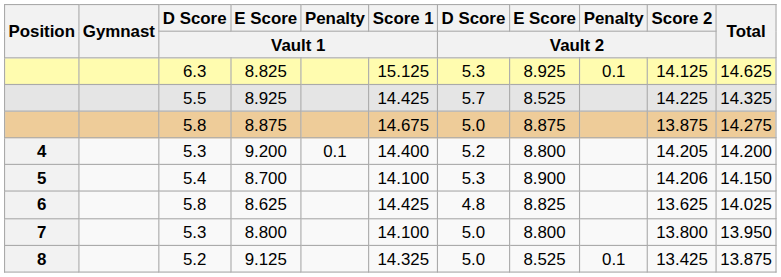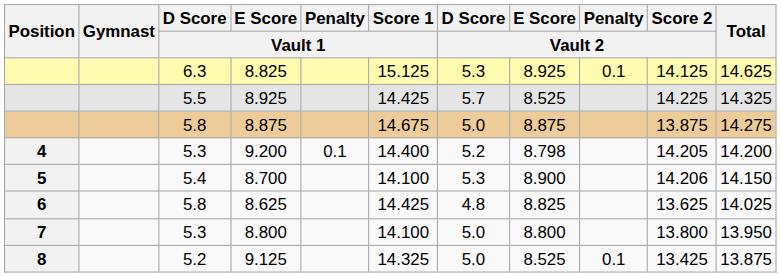9.200 | E Score / Vault 2: 8.800 -> 8.798
